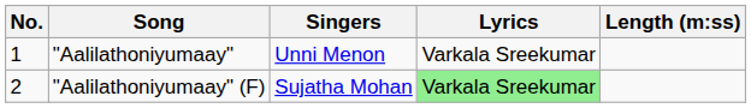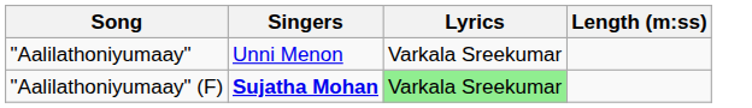- column: No. | 1 | 2
"Aalilathoniyumaay" (F) | Singers: normal -> bold
